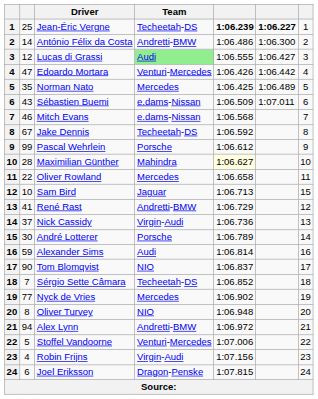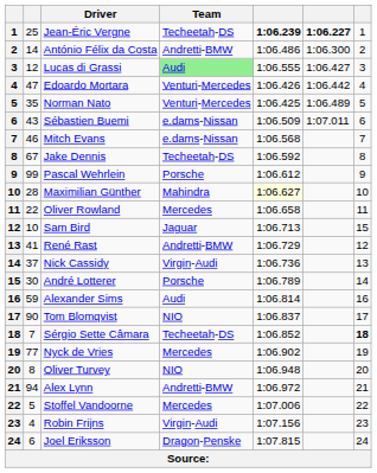Norman Nato | Team: Mercedes -> Venturi-Mercedes
Sérgio Sette Câmara | column 7: normal -> bold
Stoffel Vandoorne | Team: Venturi-Mercedes -> Mercedes
